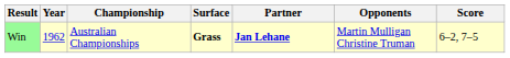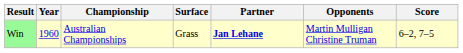Win | Year: 1962 -> 1960
Win | Surface: bold -> normal
